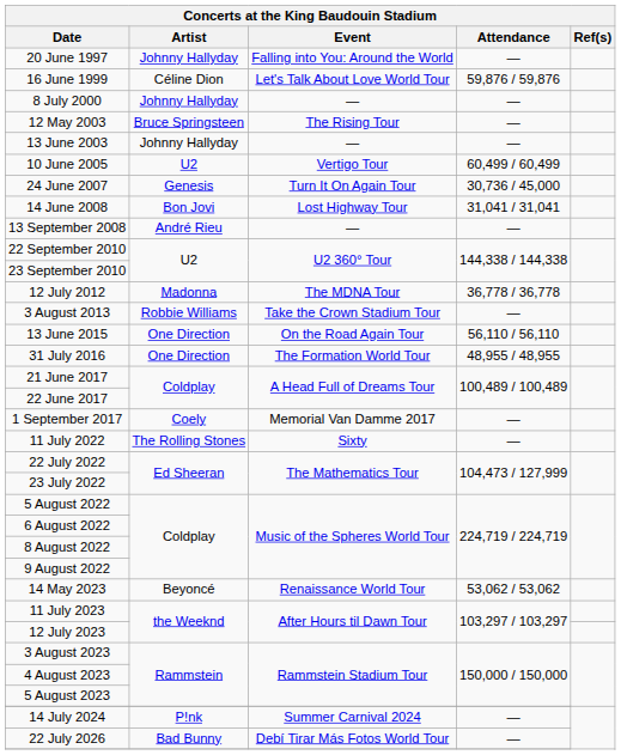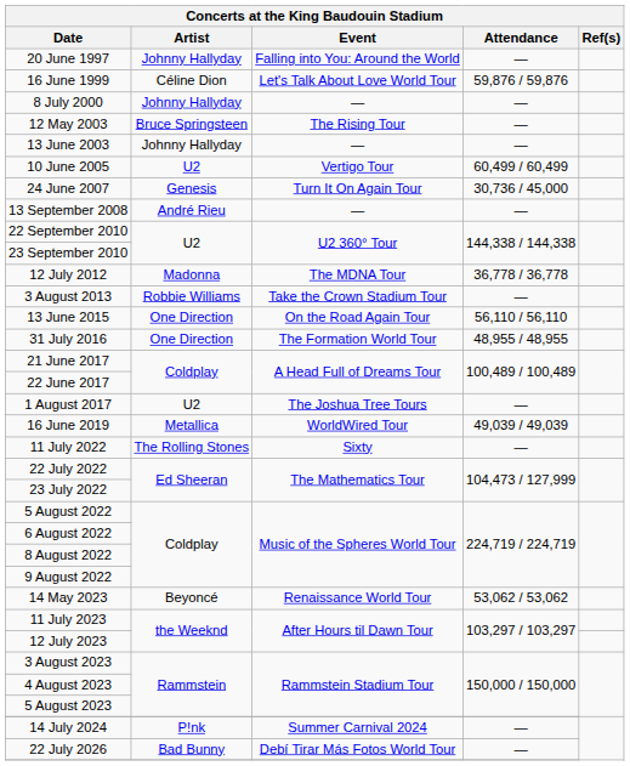- row: 14 June 2008 | Bon Jovi | Lost Highway Tour | 31,041 / 31,041
+ row: 1 August 2017 | U2 | The Joshua Tree Tours | —
- row: 1 September 2017 | Coely | Memorial Van Damme 2017 | —
+ row: 16 June 2019 | Metallica | WorldWired Tour | 49,039 / 49,039
